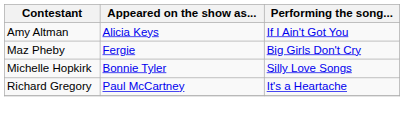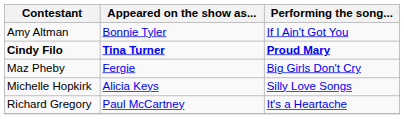Amy Altman | Appeared on the show as...: Alicia Keys -> Bonnie Tyler
+ row: Cindy Filo | Tina Turner | Proud Mary
Michelle Hopkirk | Appeared on the show as...: Bonnie Tyler -> Alicia Keys
